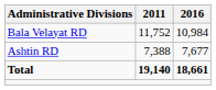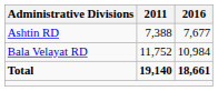rows swapped: Ashtin RD <-> Bala Velayat RD
